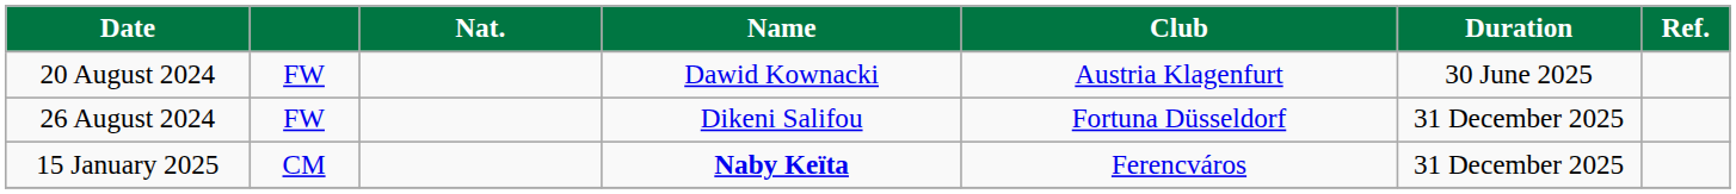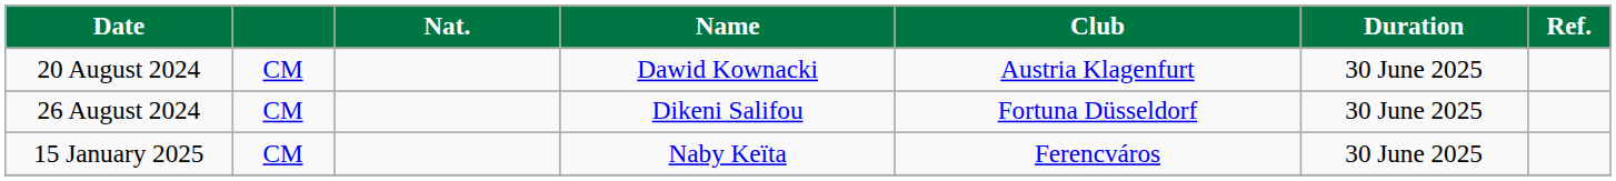20 August 2024 | column 2: FW -> CM
26 August 2024 | column 2: FW -> CM
26 August 2024 | Duration: 31 December 2025 -> 30 June 2025
15 January 2025 | Name: bold -> normal
15 January 2025 | Duration: 31 December 2025 -> 30 June 2025
